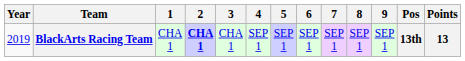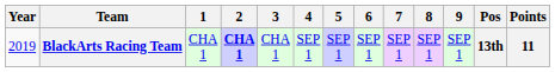BlackArts Racing Team | Points: 13 -> 11
